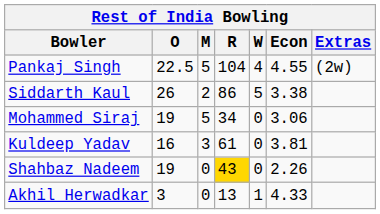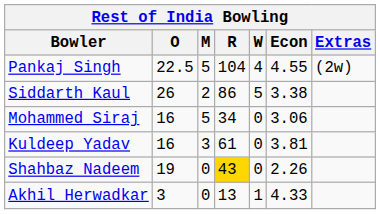Mohammed Siraj | O: 19 -> 16
